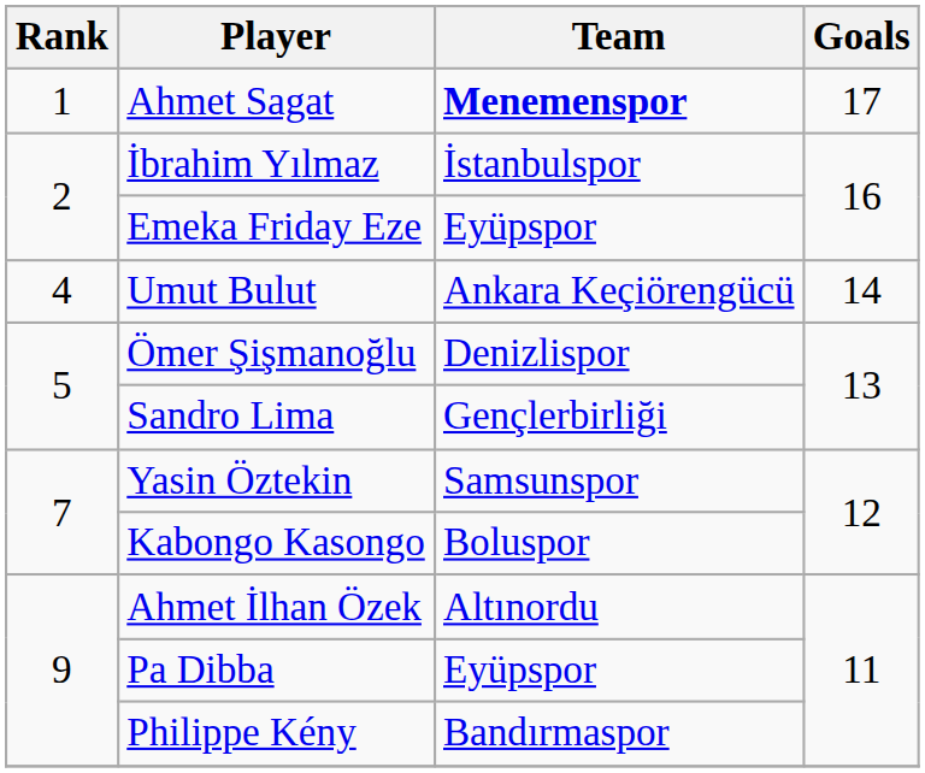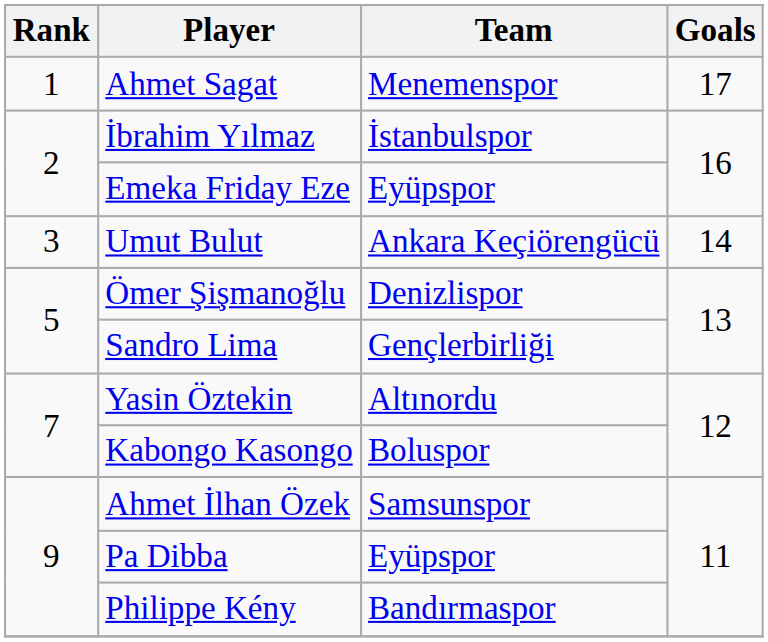Ahmet Sagat | Team: bold -> normal
Umut Bulut | Rank: 4 -> 3
Yasin Öztekin | Team: Samsunspor -> Altınordu
Ahmet İlhan Özek | Team: Altınordu -> Samsunspor
